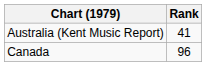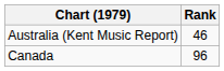Australia (Kent Music Report) | Rank: 41 -> 46
